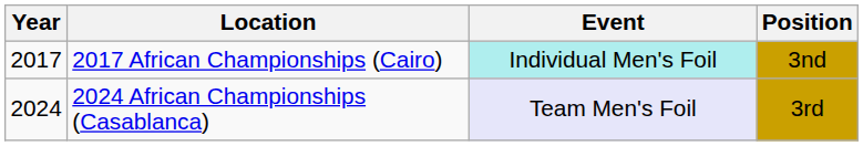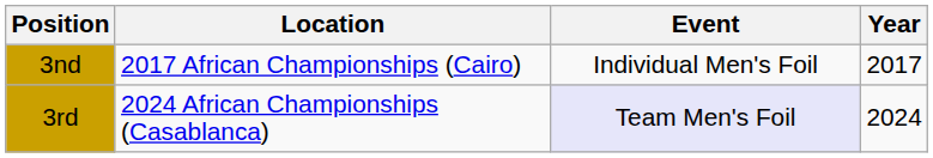columns swapped: Year <-> Position
2017 African Championships (Cairo) | Event: paleturquoise background -> no background
